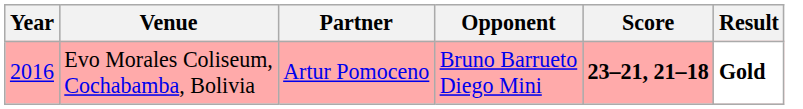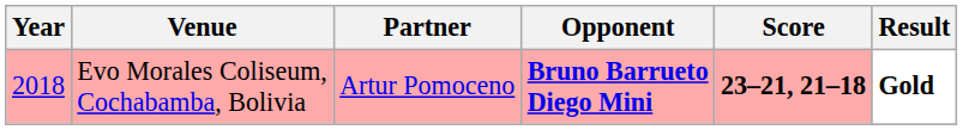Evo Morales Coliseum, Cochabamba, Bolivia | Year: 2016 -> 2018
Evo Morales Coliseum, Cochabamba, Bolivia | Opponent: normal -> bold
